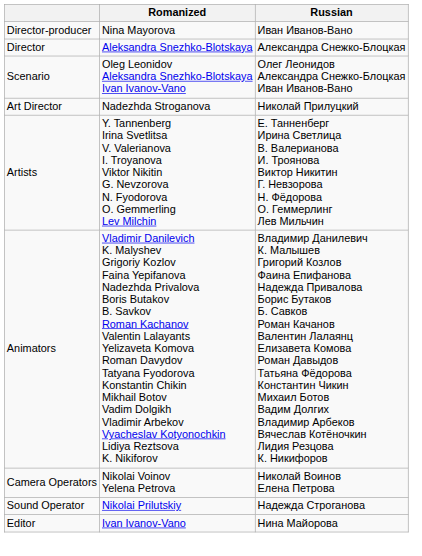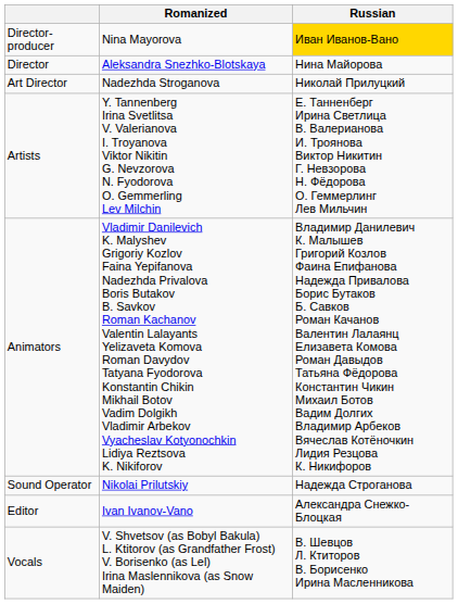Director-producer | Russian: no background -> gold background
Director | Russian: Александра Снежко-Блоцкая -> Нина Майорова
- row: Scenario | Oleg Leonidov Aleksandra Snezhko-Blotskaya Ivan Ivanov-Vano | Олег Леонидов Александра Снежко-Блоцкая Иван Иванов-Вано
- row: Camera Operators | Nikolai Voinov Yelena Petrova | Николай Воинов Елена Петрова
Editor | Russian: Нина Майорова -> Александра Снежко-Блоцкая
+ row: Vocals | V. Shvetsov (as Bobyl Bakula) L. Ktitorov (as Grandfather Frost) V. Borisenko (as Lel) Irina Maslennikova (as Snow Maiden) | В. Шевцов Л. Ктиторов В. Борисенко Ирина Масленникова
